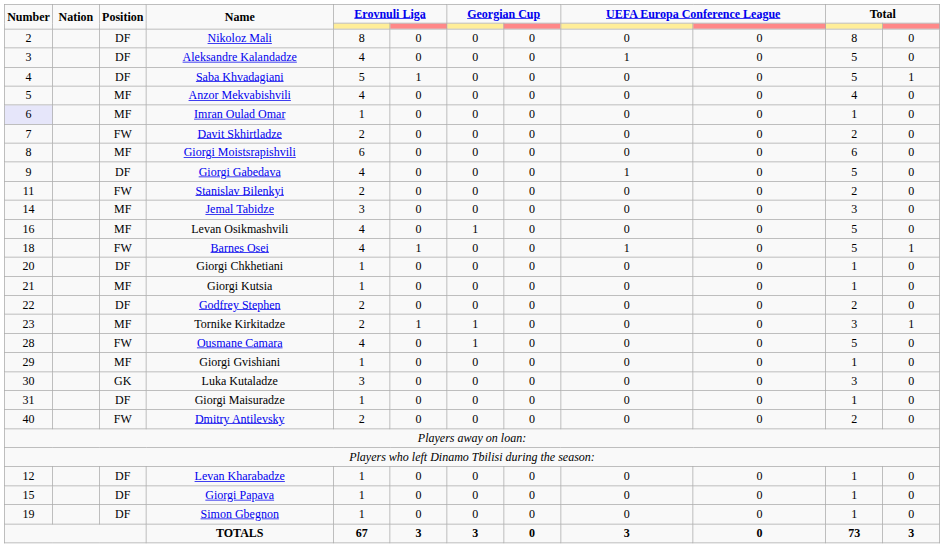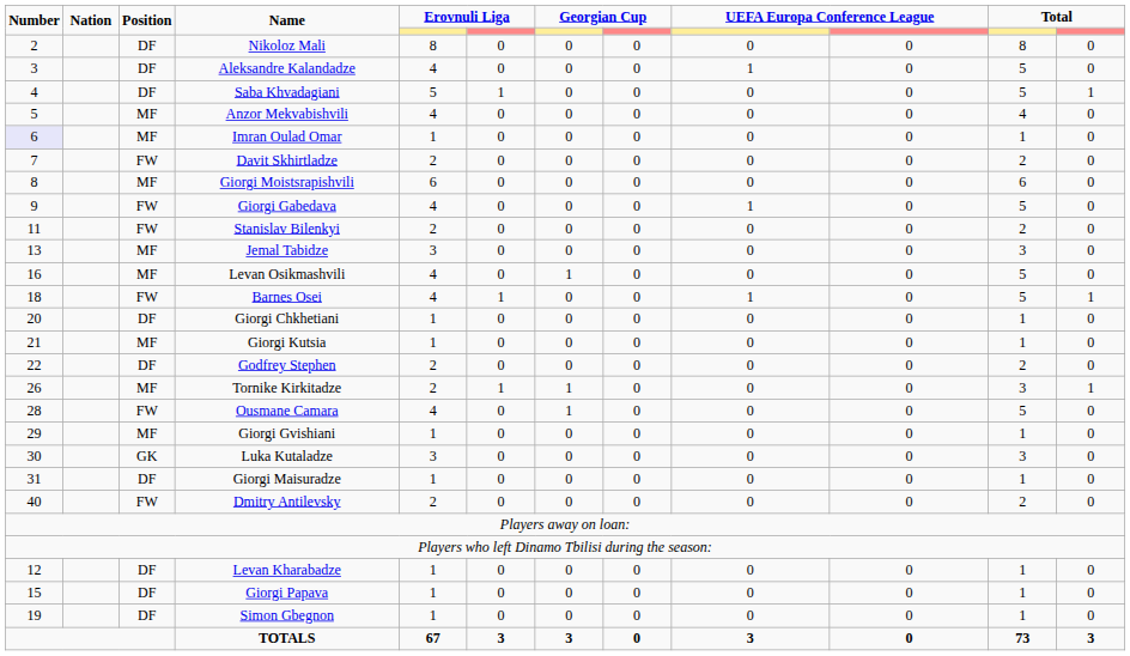Giorgi Gabedava | Position: DF -> FW
Jemal Tabidze | Number: 14 -> 13
Tornike Kirkitadze | Number: 23 -> 26
